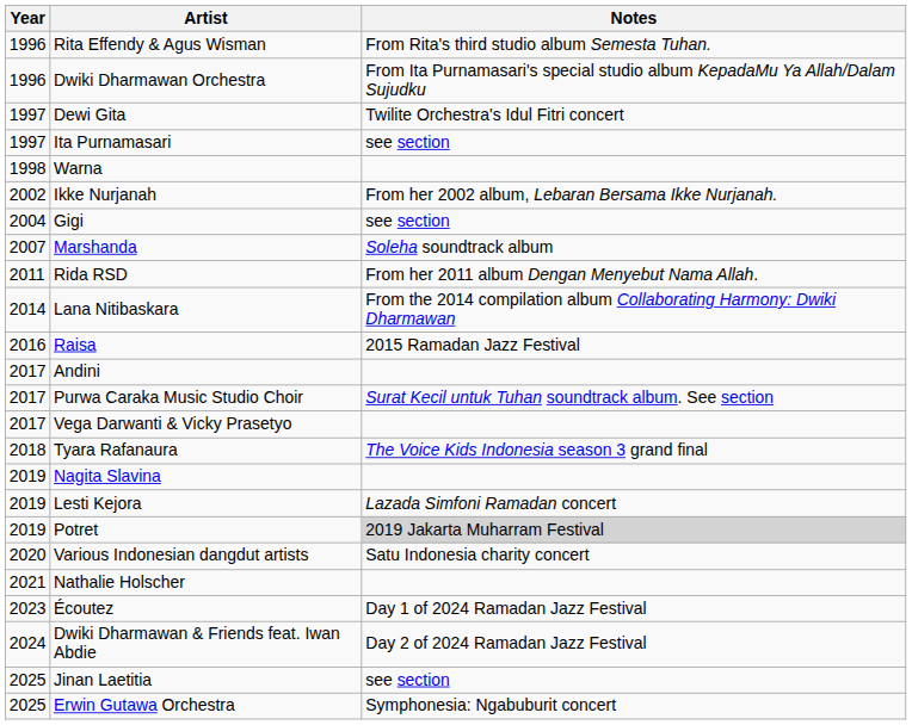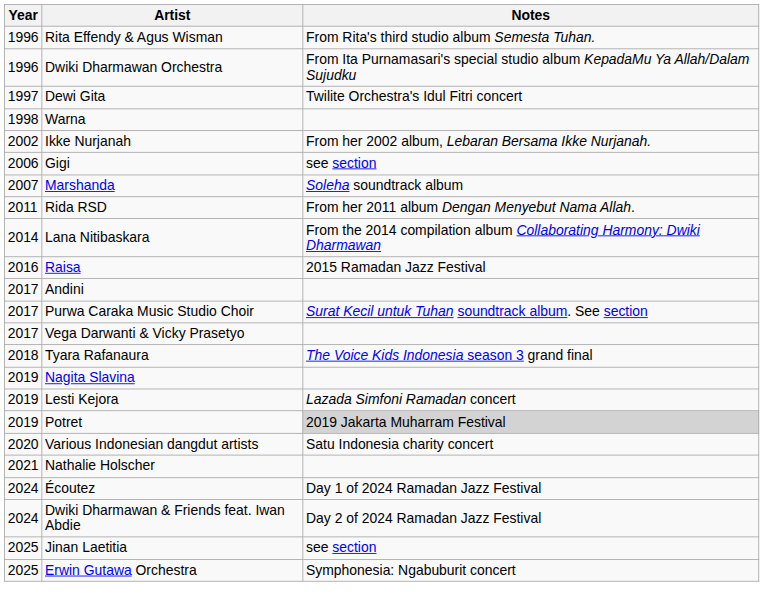- row: 1997 | Ita Purnamasari | see section
Gigi | Year: 2004 -> 2006
Écoutez | Year: 2023 -> 2024
